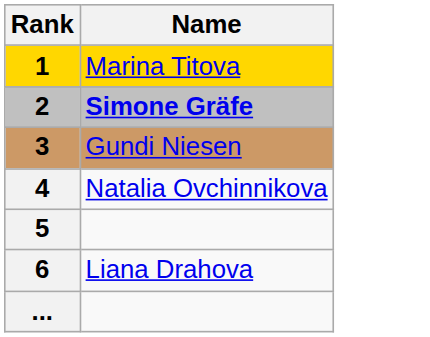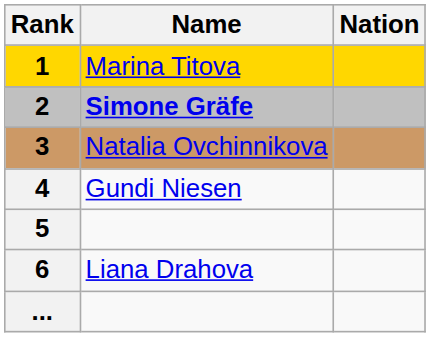+ column: Nation
3 | Name: Gundi Niesen -> Natalia Ovchinnikova
4 | Name: Natalia Ovchinnikova -> Gundi Niesen
